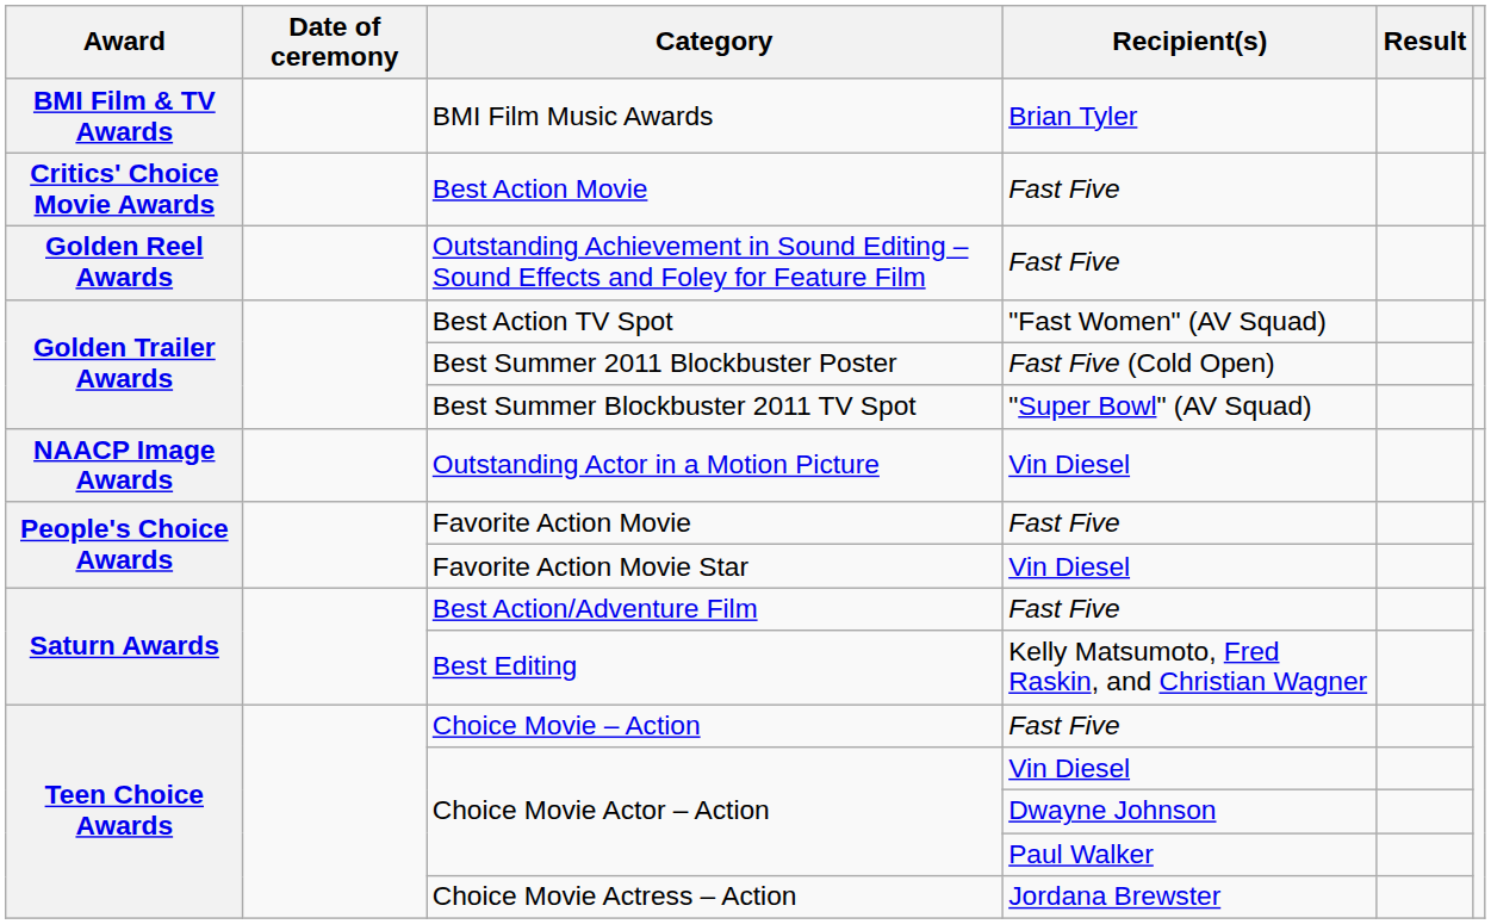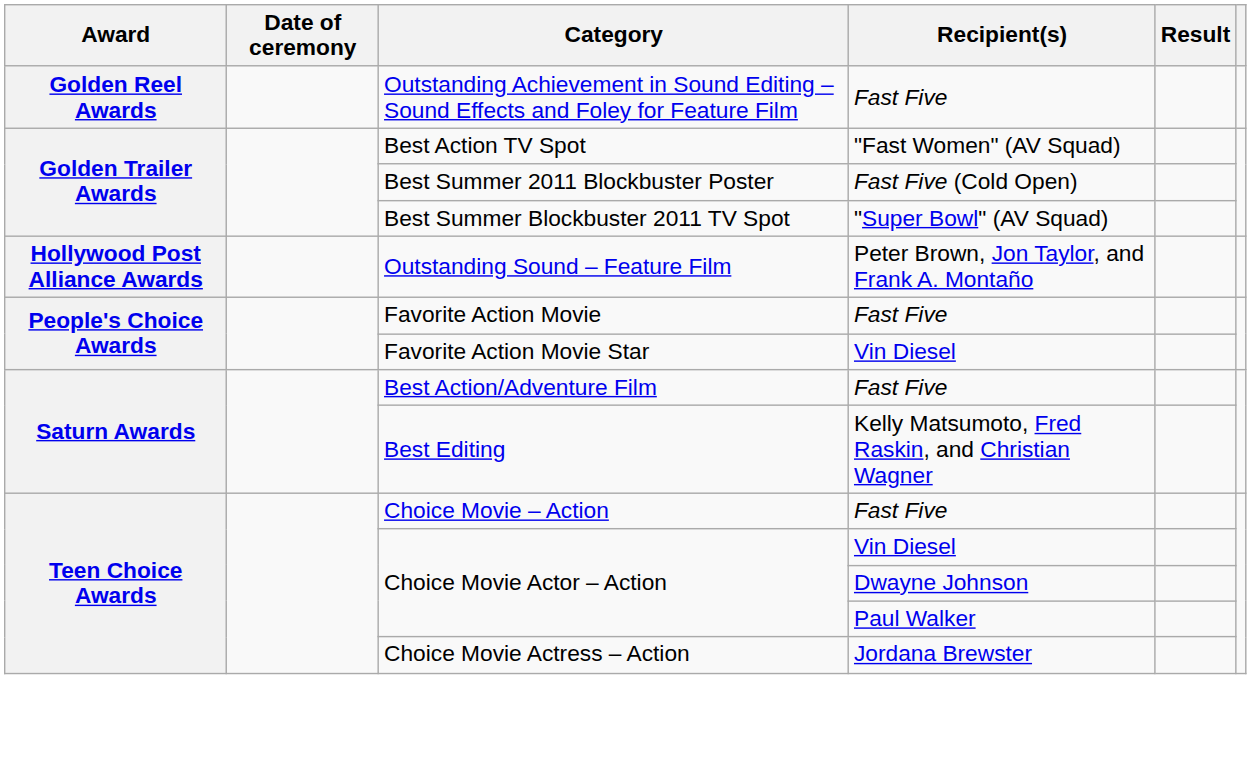- row: BMI Film & TV Awards | BMI Film Music Awards | Brian Tyler
- row: Critics' Choice Movie Awards | Best Action Movie | Fast Five
+ row: Hollywood Post Alliance Awards | Outstanding Sound – Feature Film | Peter Brown, Jon Taylor, and Frank A. Montaño
- row: NAACP Image Awards | Outstanding Actor in a Motion Picture | Vin Diesel
